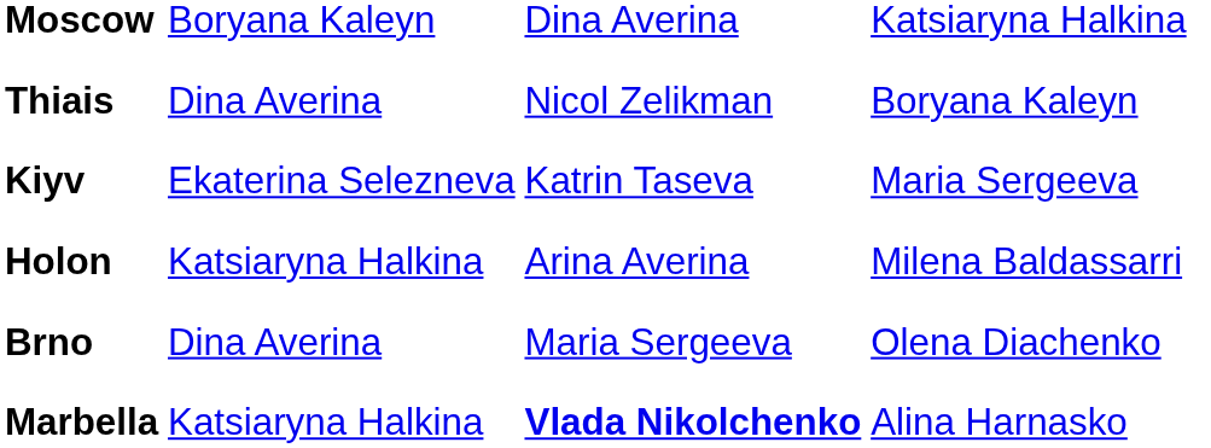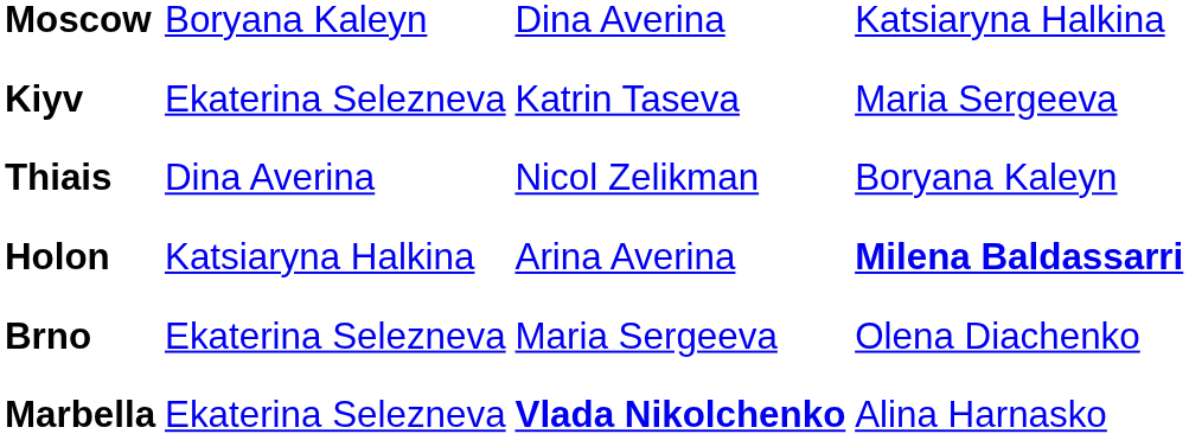rows swapped: Kiyv <-> Thiais
Holon | column 4: normal -> bold
Brno | column 2: Dina Averina -> Ekaterina Selezneva
Marbella | column 2: Katsiaryna Halkina -> Ekaterina Selezneva
